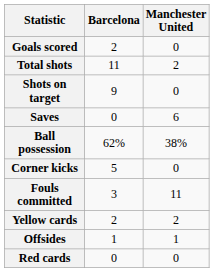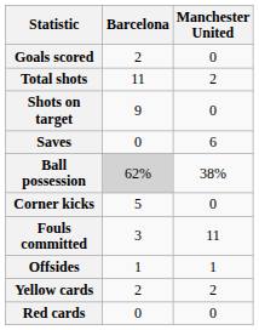Ball possession | Barcelona: no background -> lightgrey background
rows swapped: Offsides <-> Yellow cards
